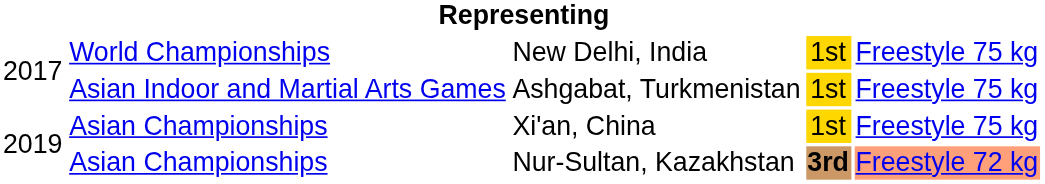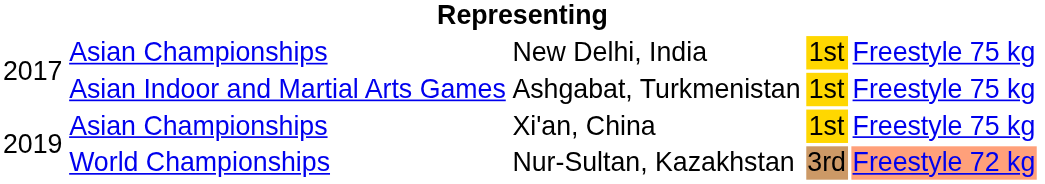New Delhi, India | column 2: World Championships -> Asian Championships
Nur-Sultan, Kazakhstan | column 2: Asian Championships -> World Championships
Nur-Sultan, Kazakhstan | column 4: bold -> normal
